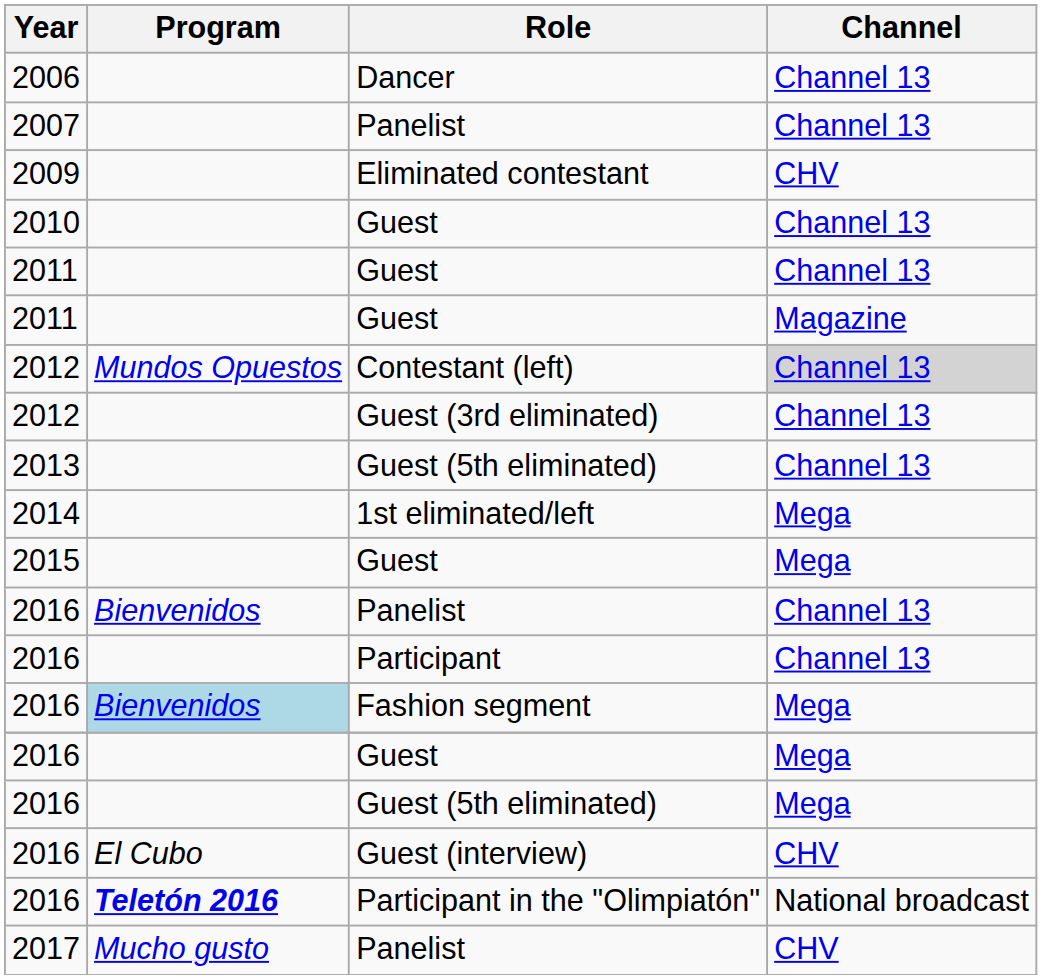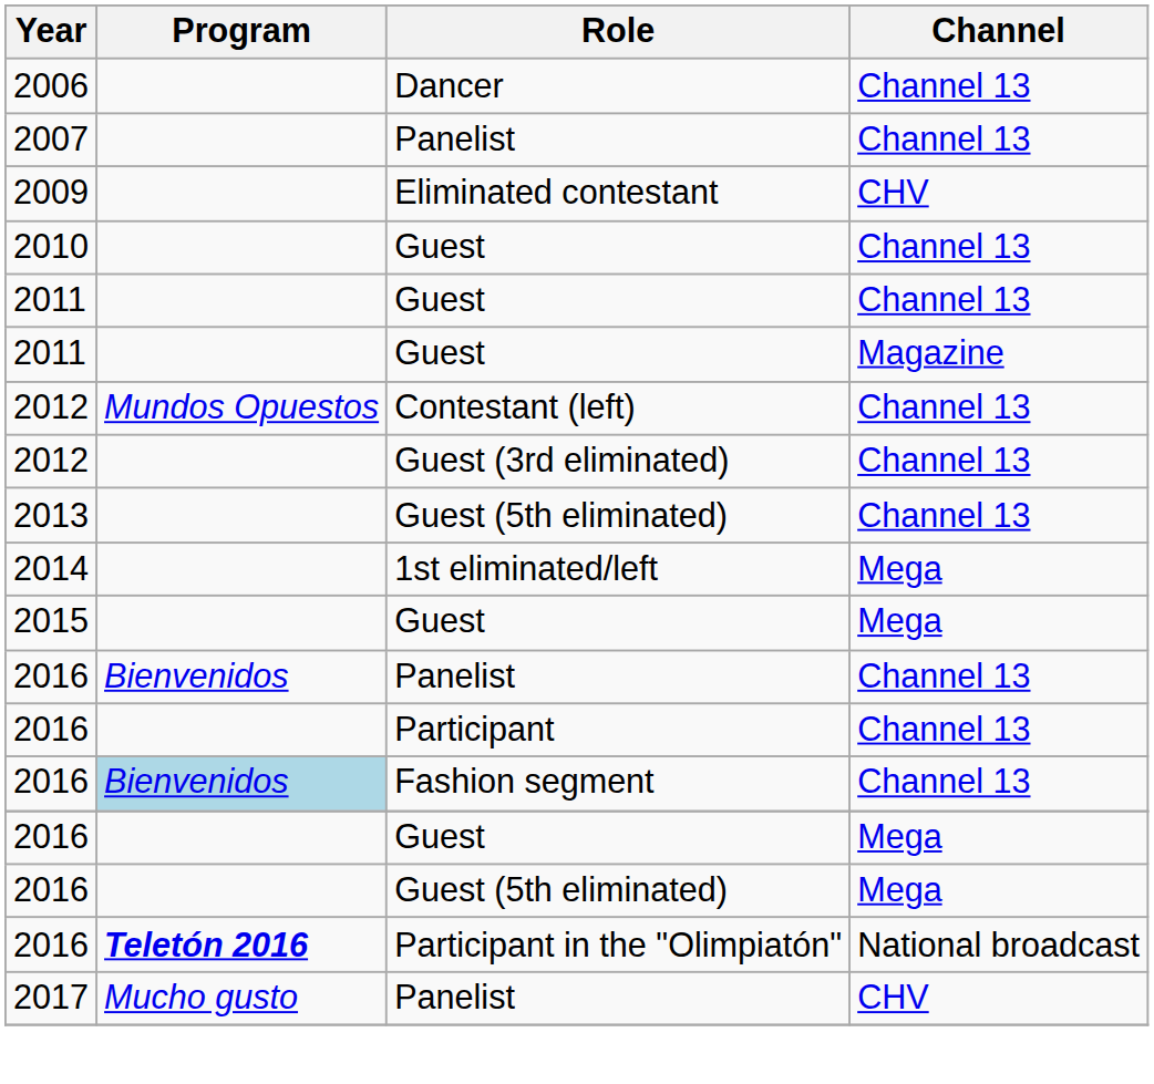Contestant (left) | Channel: lightgrey background -> no background
Fashion segment | Channel: Mega -> Channel 13
- row: 2016 | El Cubo | Guest (interview) | CHV
